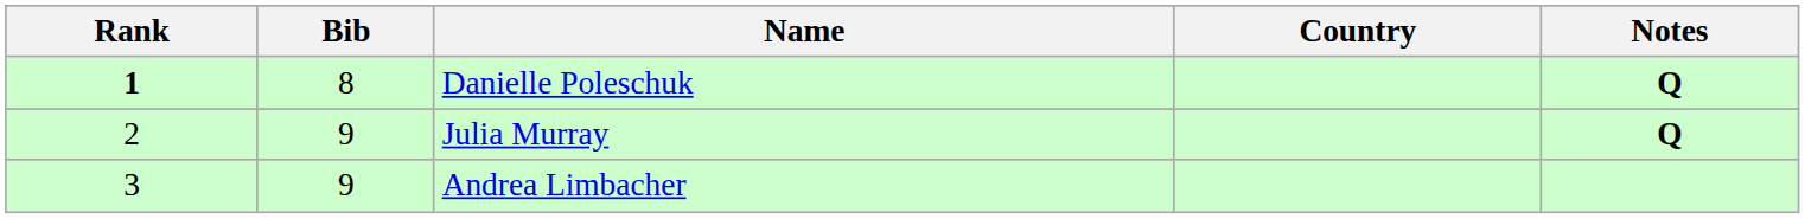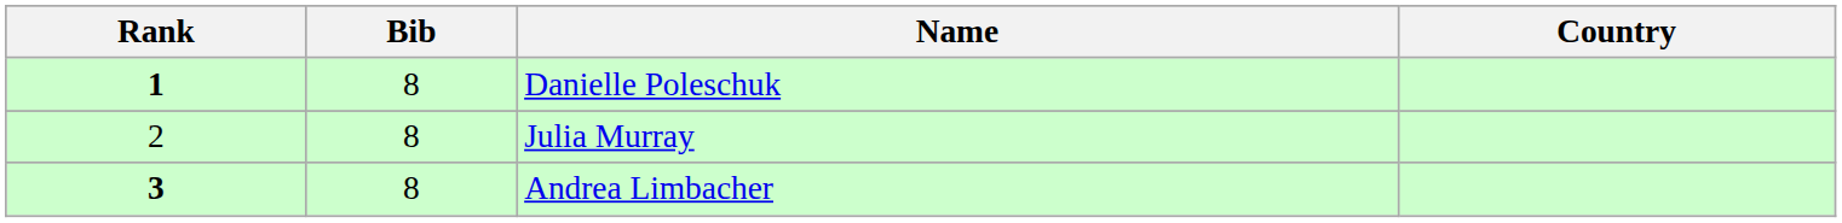- column: Notes | Q | Q
Julia Murray | Bib: 9 -> 8
Andrea Limbacher | Rank: normal -> bold
Andrea Limbacher | Bib: 9 -> 8
